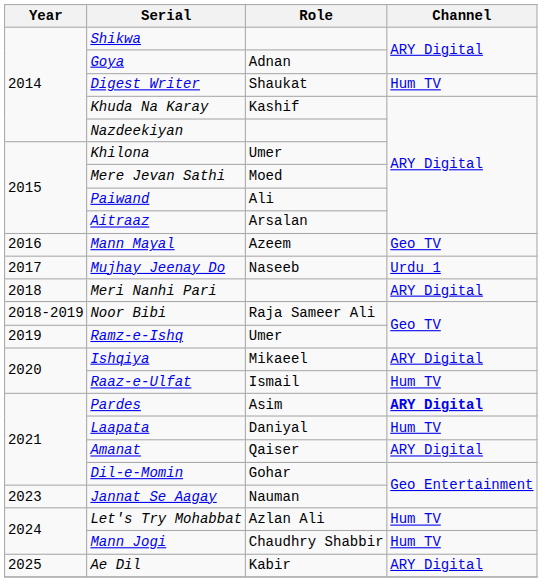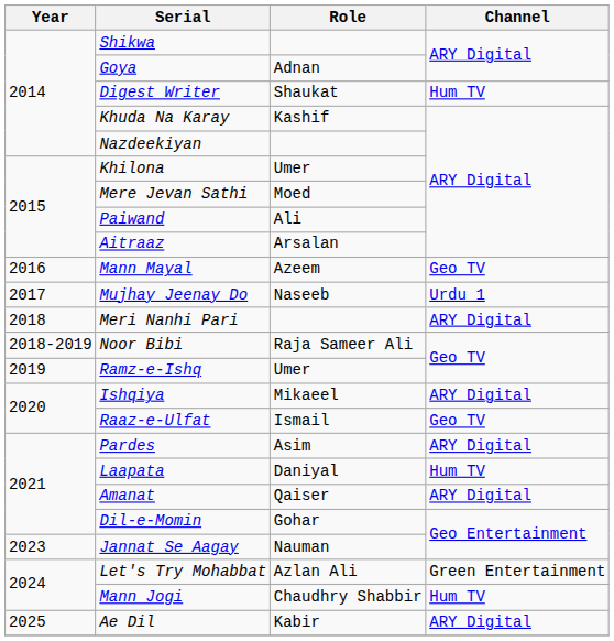Raaz-e-Ulfat | Channel: Hum TV -> Geo TV
Pardes | Channel: bold -> normal
Let's Try Mohabbat | Channel: Hum TV -> Green Entertainment
